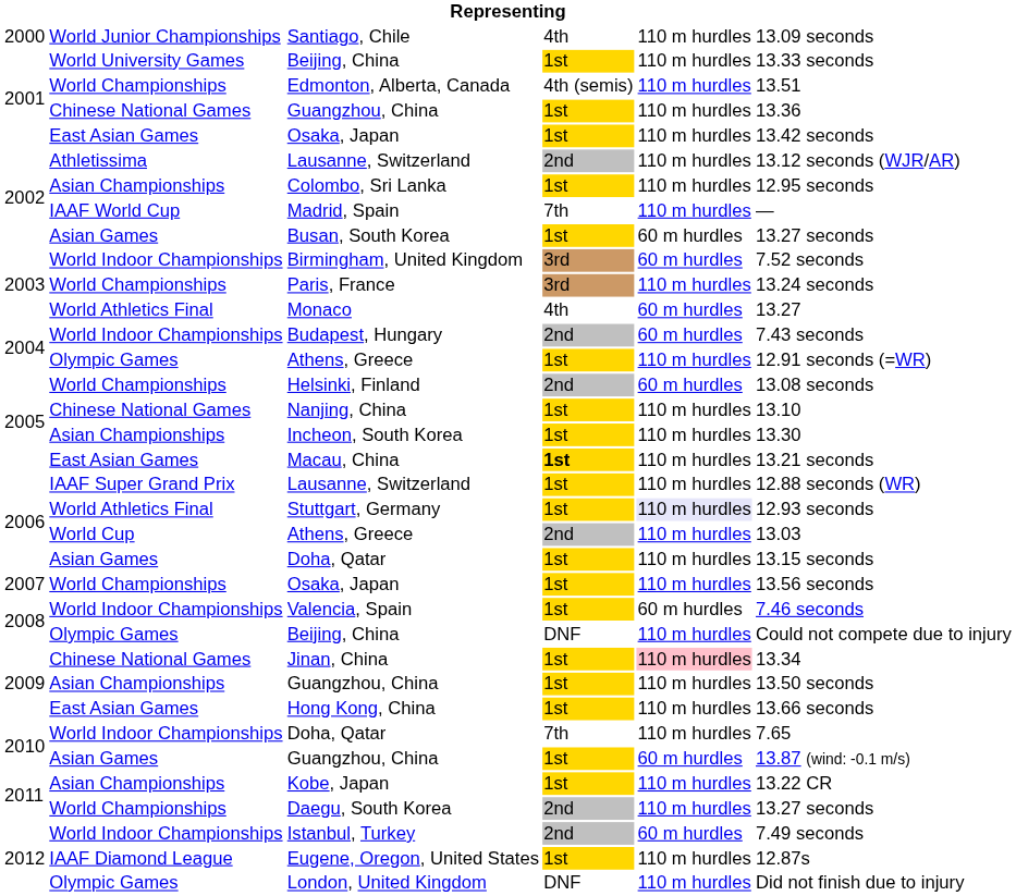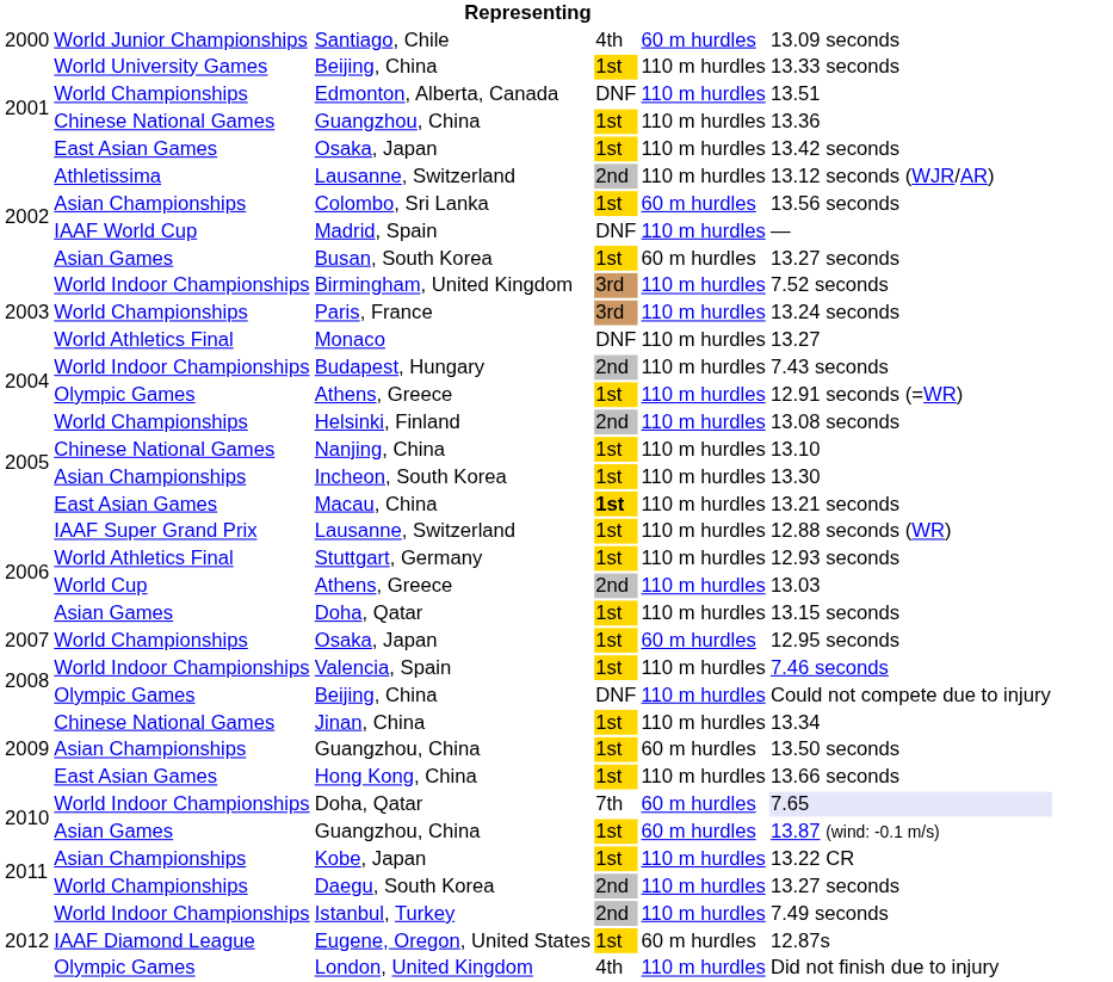Santiago, Chile | column 5: 110 m hurdles -> 60 m hurdles
Edmonton, Alberta, Canada | column 4: 4th (semis) -> DNF
Colombo, Sri Lanka | column 5: 110 m hurdles -> 60 m hurdles
Colombo, Sri Lanka | column 6: 12.95 seconds -> 13.56 seconds
Madrid, Spain | column 4: 7th -> DNF
Birmingham, United Kingdom | column 5: 60 m hurdles -> 110 m hurdles
Monaco | column 4: 4th -> DNF
Monaco | column 5: 60 m hurdles -> 110 m hurdles
Budapest, Hungary | column 5: 60 m hurdles -> 110 m hurdles
Helsinki, Finland | column 5: 60 m hurdles -> 110 m hurdles
Stuttgart, Germany | column 5: lavender background -> no background
World Championships / Osaka, Japan | column 5: 110 m hurdles -> 60 m hurdles
World Championships / Osaka, Japan | column 6: 13.56 seconds -> 12.95 seconds
Valencia, Spain | column 5: 60 m hurdles -> 110 m hurdles
Jinan, China | column 5: pink background -> no background
Asian Championships / Guangzhou, China | column 5: 110 m hurdles -> 60 m hurdles
World Indoor Championships / Doha, Qatar | column 5: 110 m hurdles -> 60 m hurdles
World Indoor Championships / Doha, Qatar | column 6: no background -> lavender background
Istanbul, Turkey | column 5: 60 m hurdles -> 110 m hurdles
Eugene, Oregon, United States | column 5: 110 m hurdles -> 60 m hurdles
London, United Kingdom | column 4: DNF -> 4th
